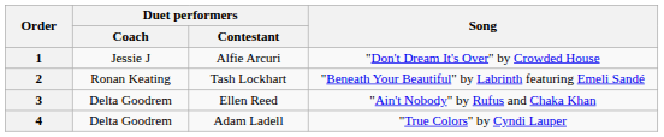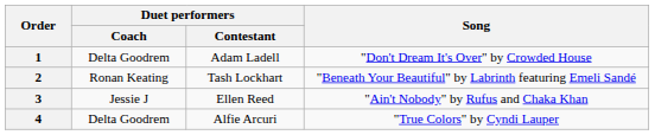1 | Duet performers / Coach: Jessie J -> Delta Goodrem
1 | Duet performers / Contestant: Alfie Arcuri -> Adam Ladell
3 | Duet performers / Coach: Delta Goodrem -> Jessie J
4 | Duet performers / Contestant: Adam Ladell -> Alfie Arcuri
